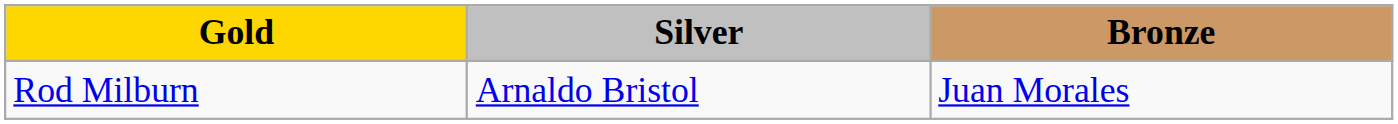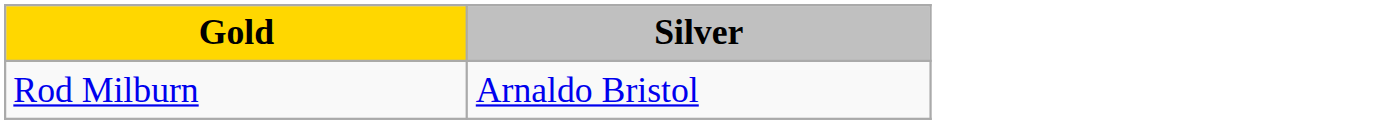- column: Bronze | Juan Morales
